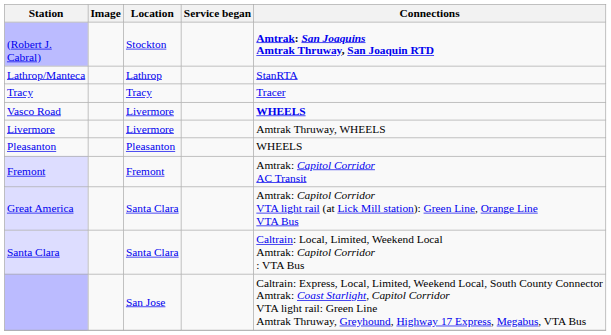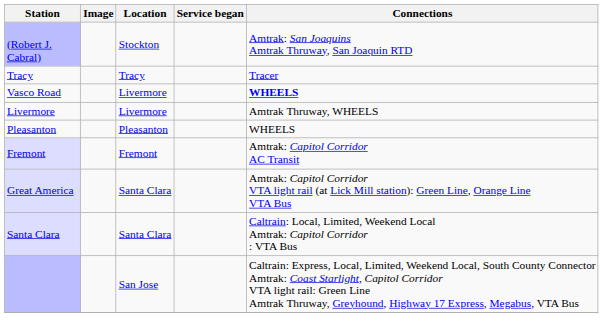(Robert J. Cabral) | Connections: bold -> normal
- row: Lathrop/Manteca | Lathrop | StanRTA
